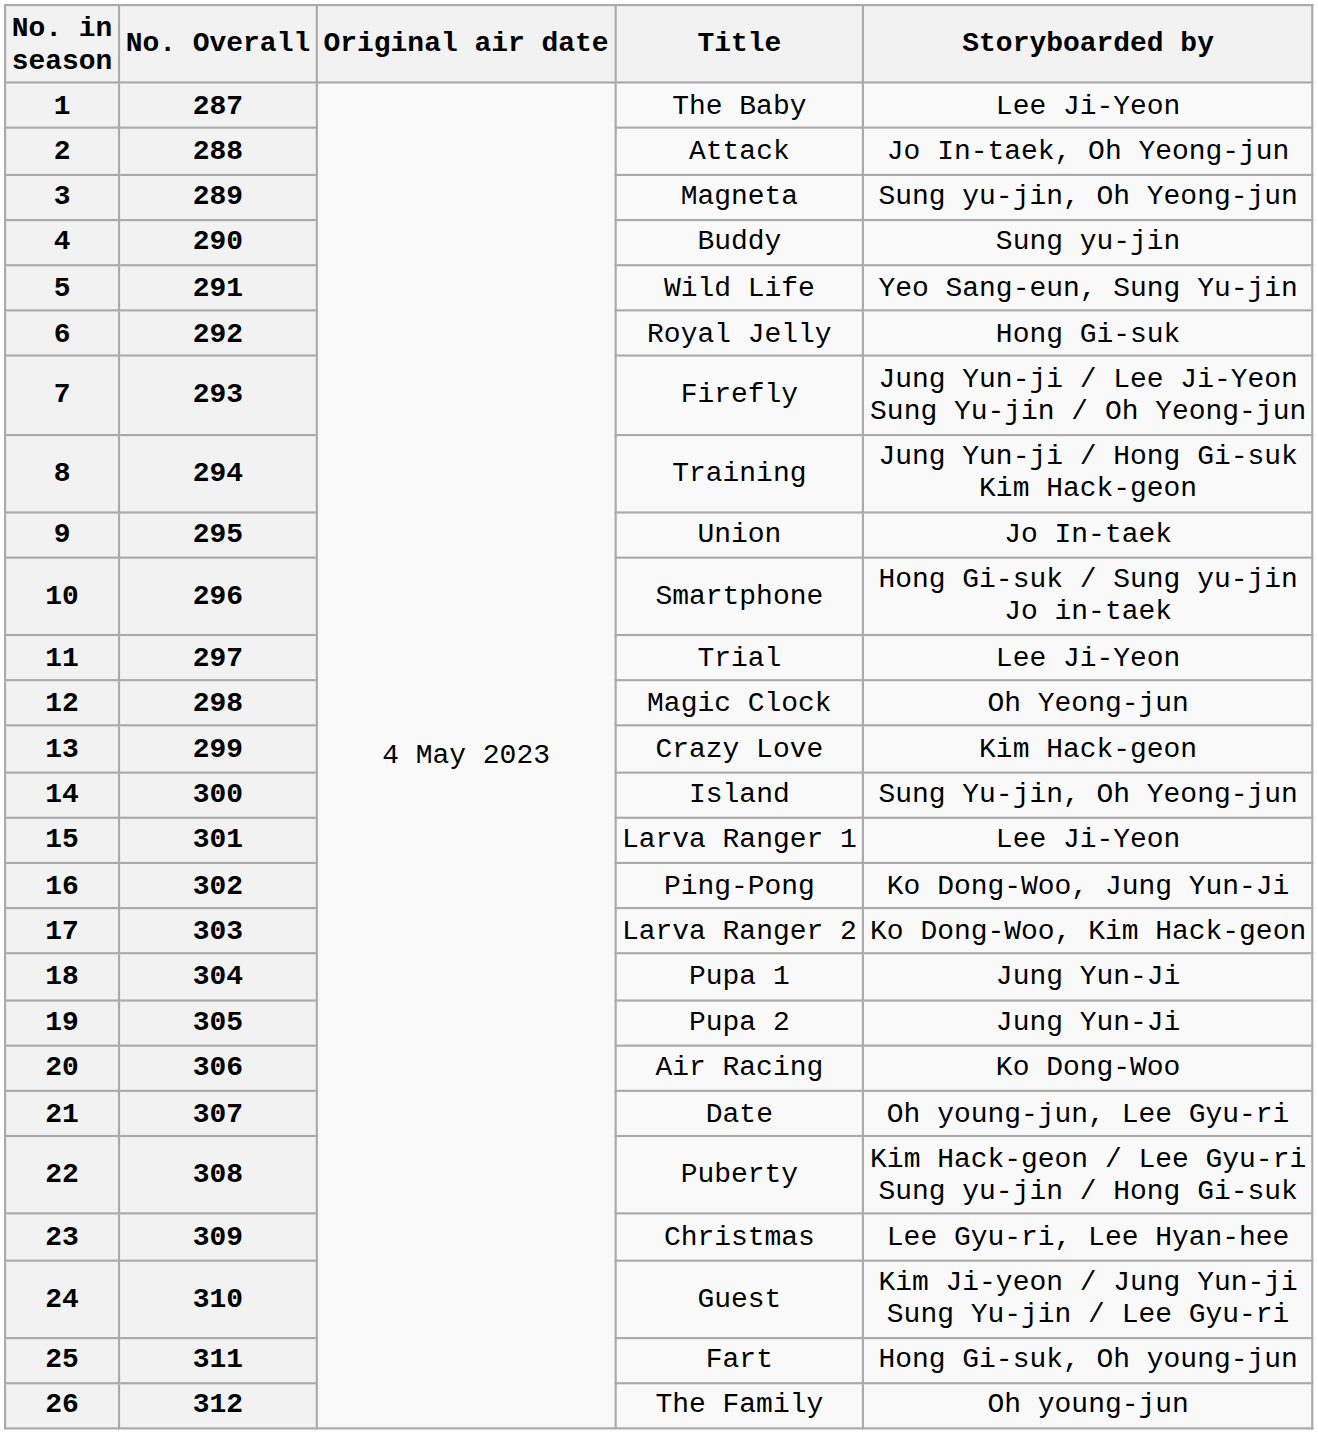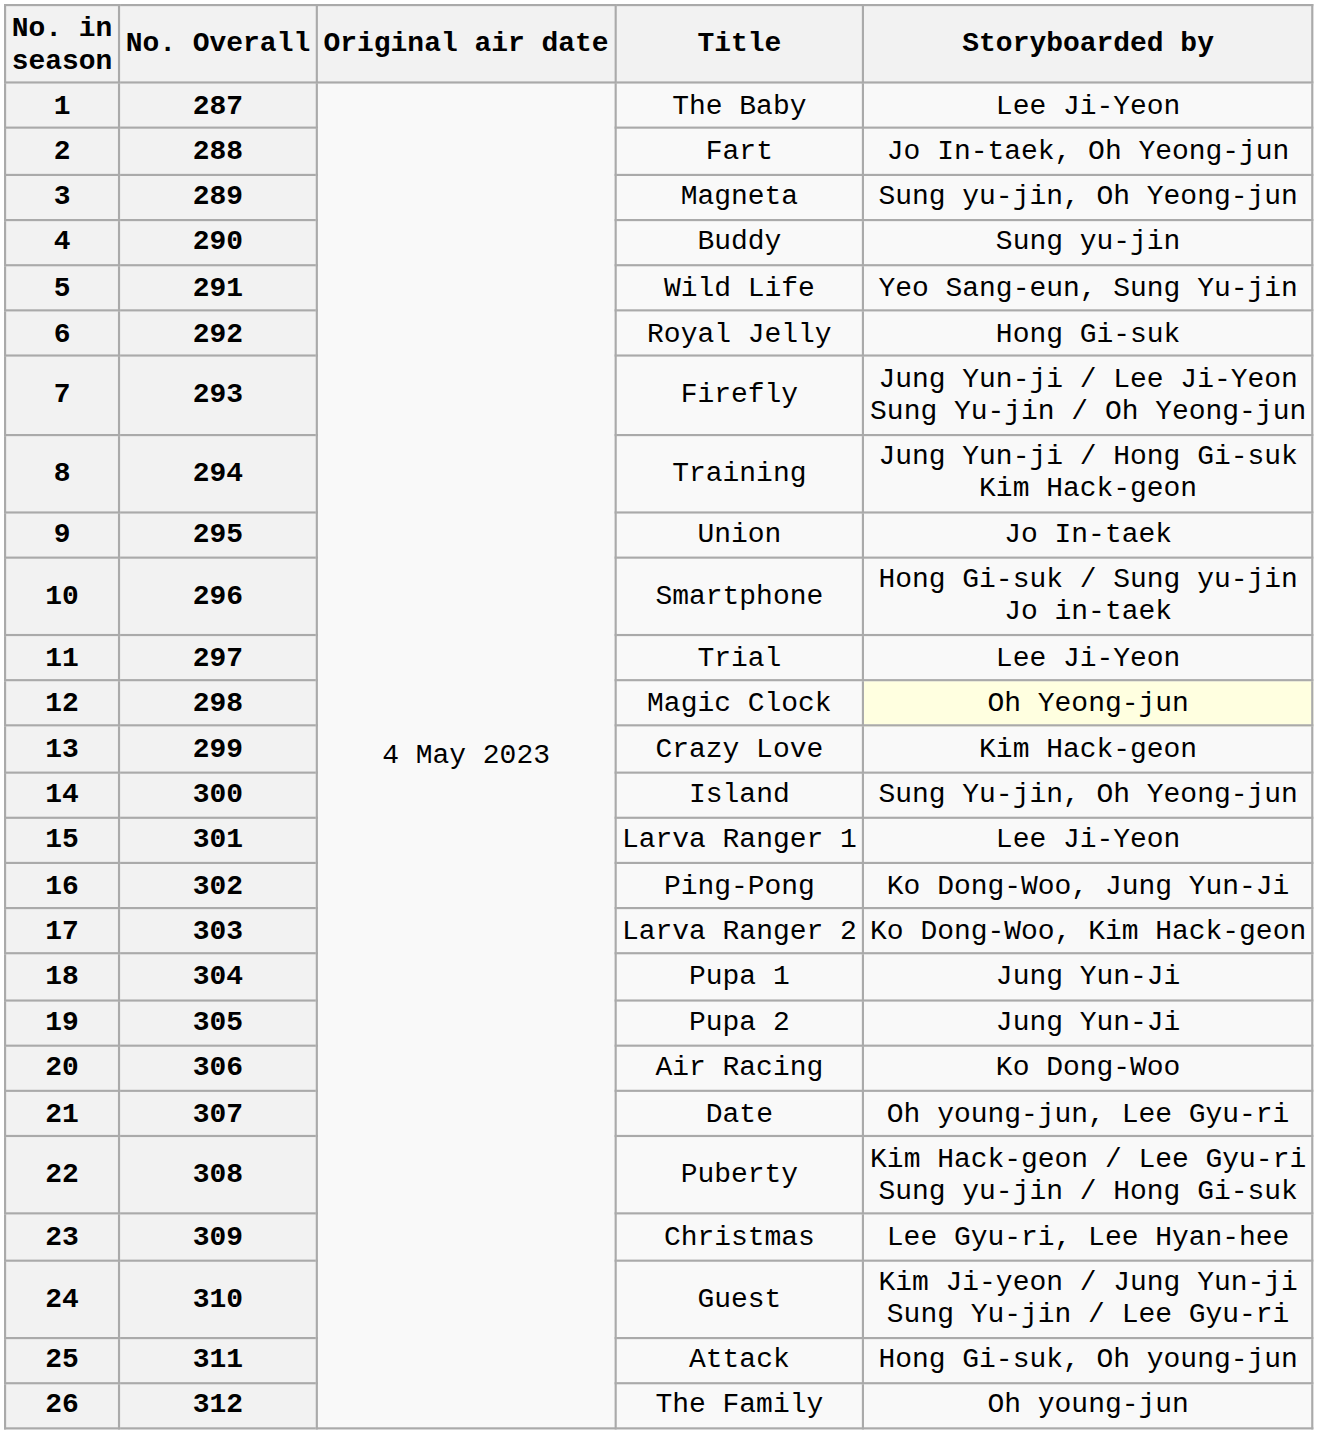2 | Title: Attack -> Fart
12 | Storyboarded by: no background -> lightyellow background
25 | Title: Fart -> Attack
